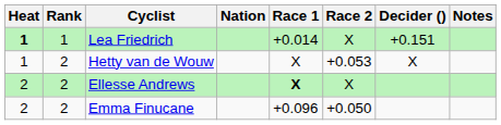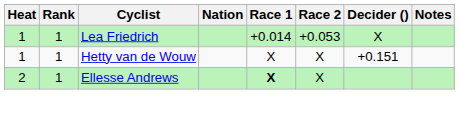Lea Friedrich | Heat: bold -> normal
Lea Friedrich | Race 2: X -> +0.053
Lea Friedrich | Decider (): +0.151 -> X
Hetty van de Wouw | Rank: 2 -> 1
Hetty van de Wouw | Race 2: +0.053 -> X
Hetty van de Wouw | Decider (): X -> +0.151
Ellesse Andrews | Rank: 2 -> 1
- row: 2 | 2 | Emma Finucane | +0.096 | +0.050
